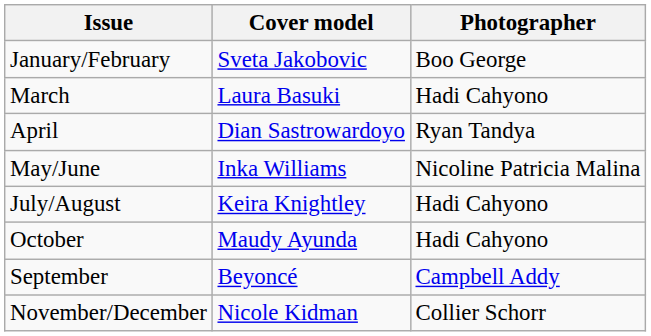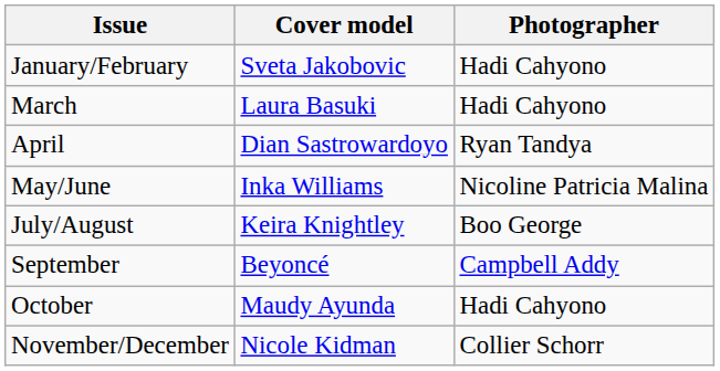January/February | Photographer: Boo George -> Hadi Cahyono
July/August | Photographer: Hadi Cahyono -> Boo George
rows swapped: September <-> October
